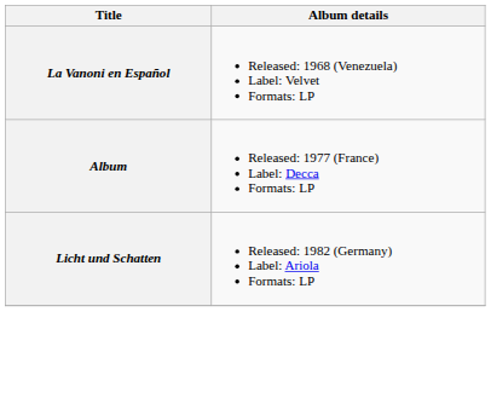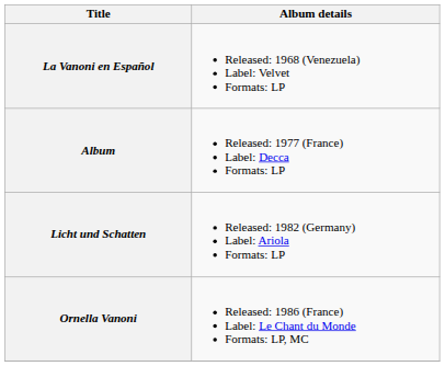+ row: Ornella Vanoni | Released: 1986 (France) Label: Le Chant du Monde Formats: LP, MC
